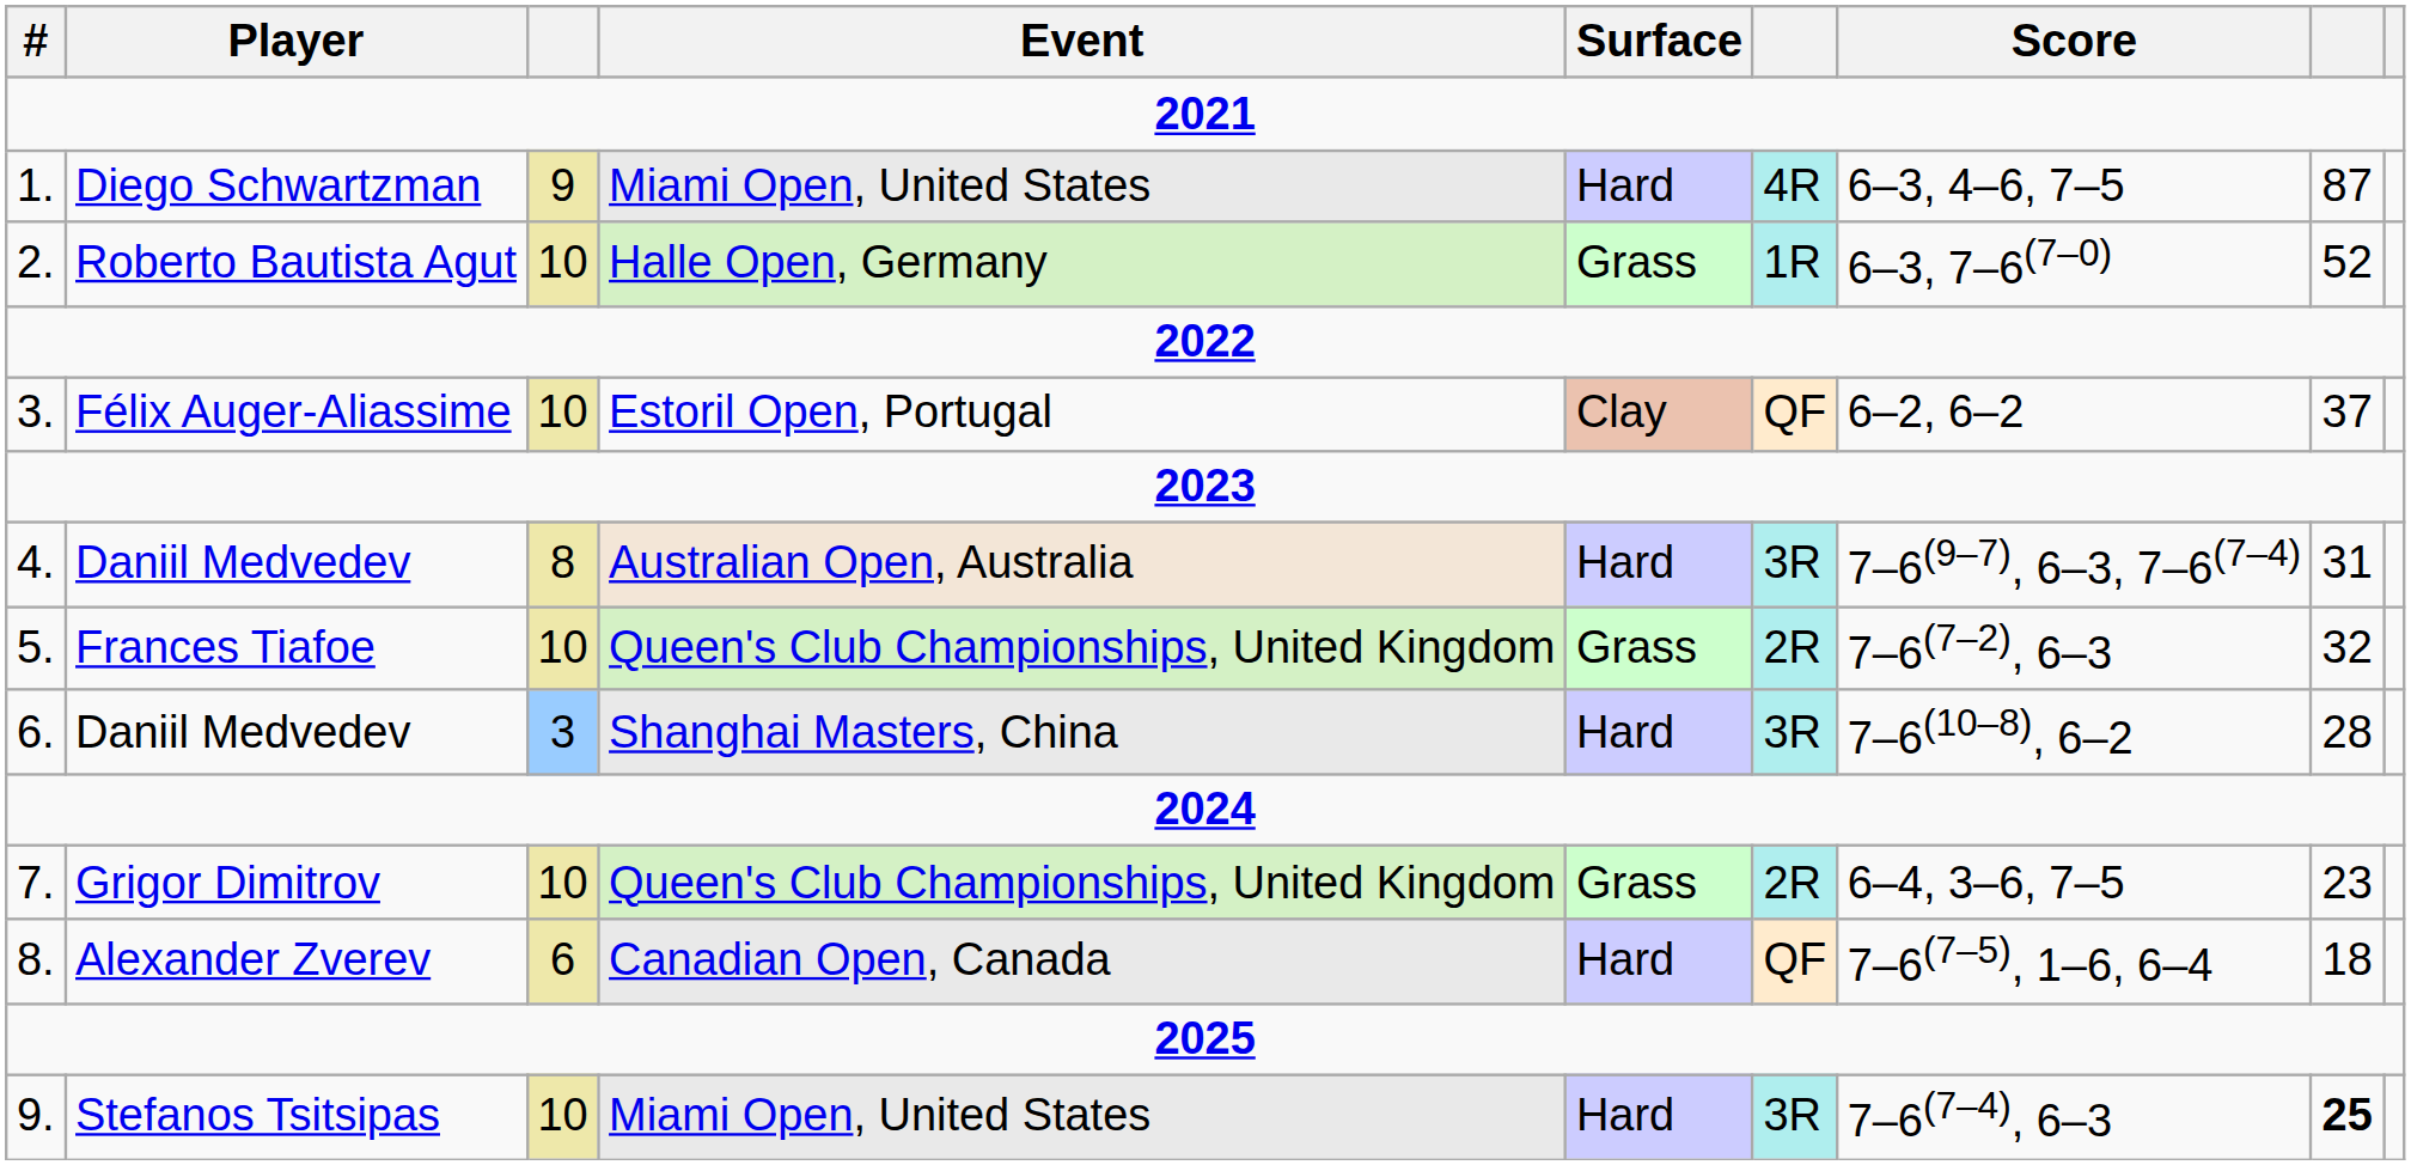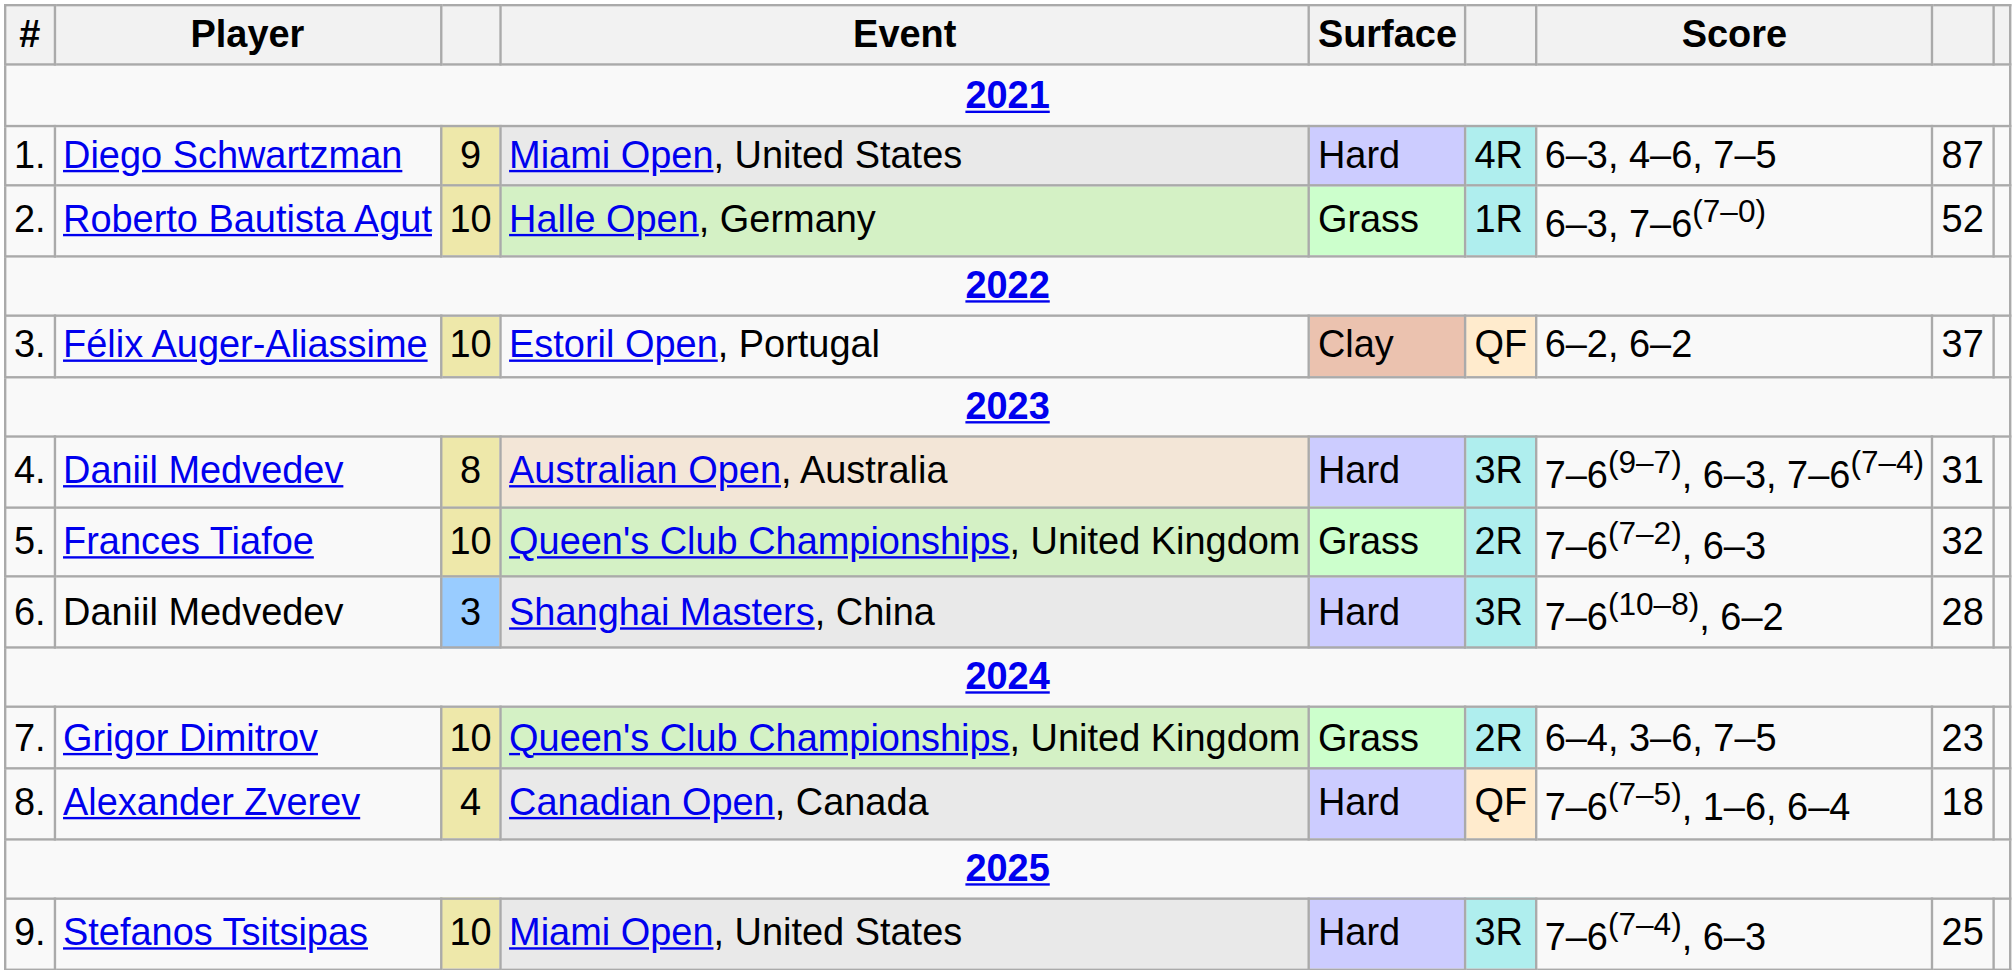Alexander Zverev | column 3: 6 -> 4
Stefanos Tsitsipas | column 8: bold -> normal
